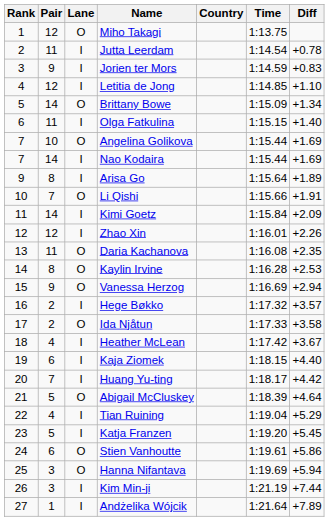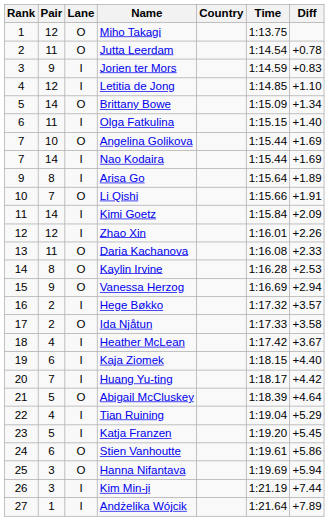Jutta Leerdam | Lane: I -> O
Daria Kachanova | Diff: +2.35 -> +2.33
